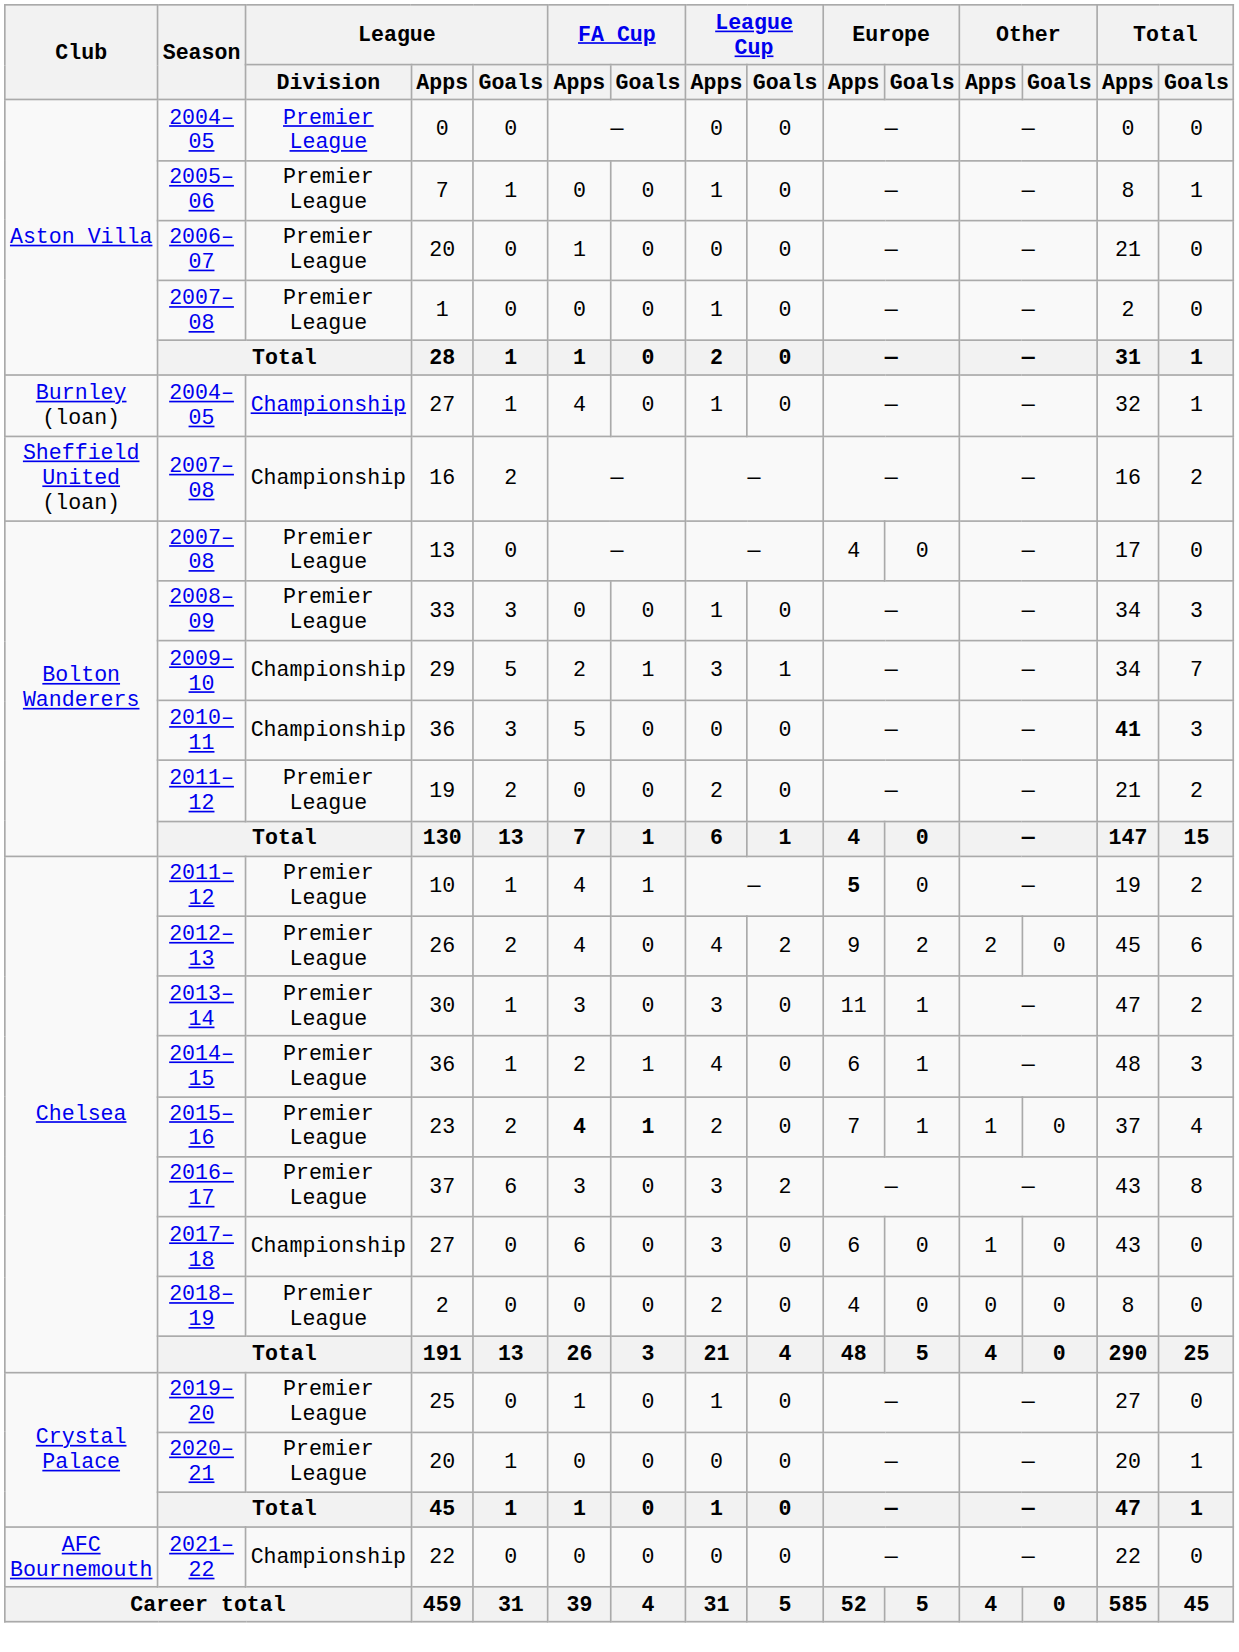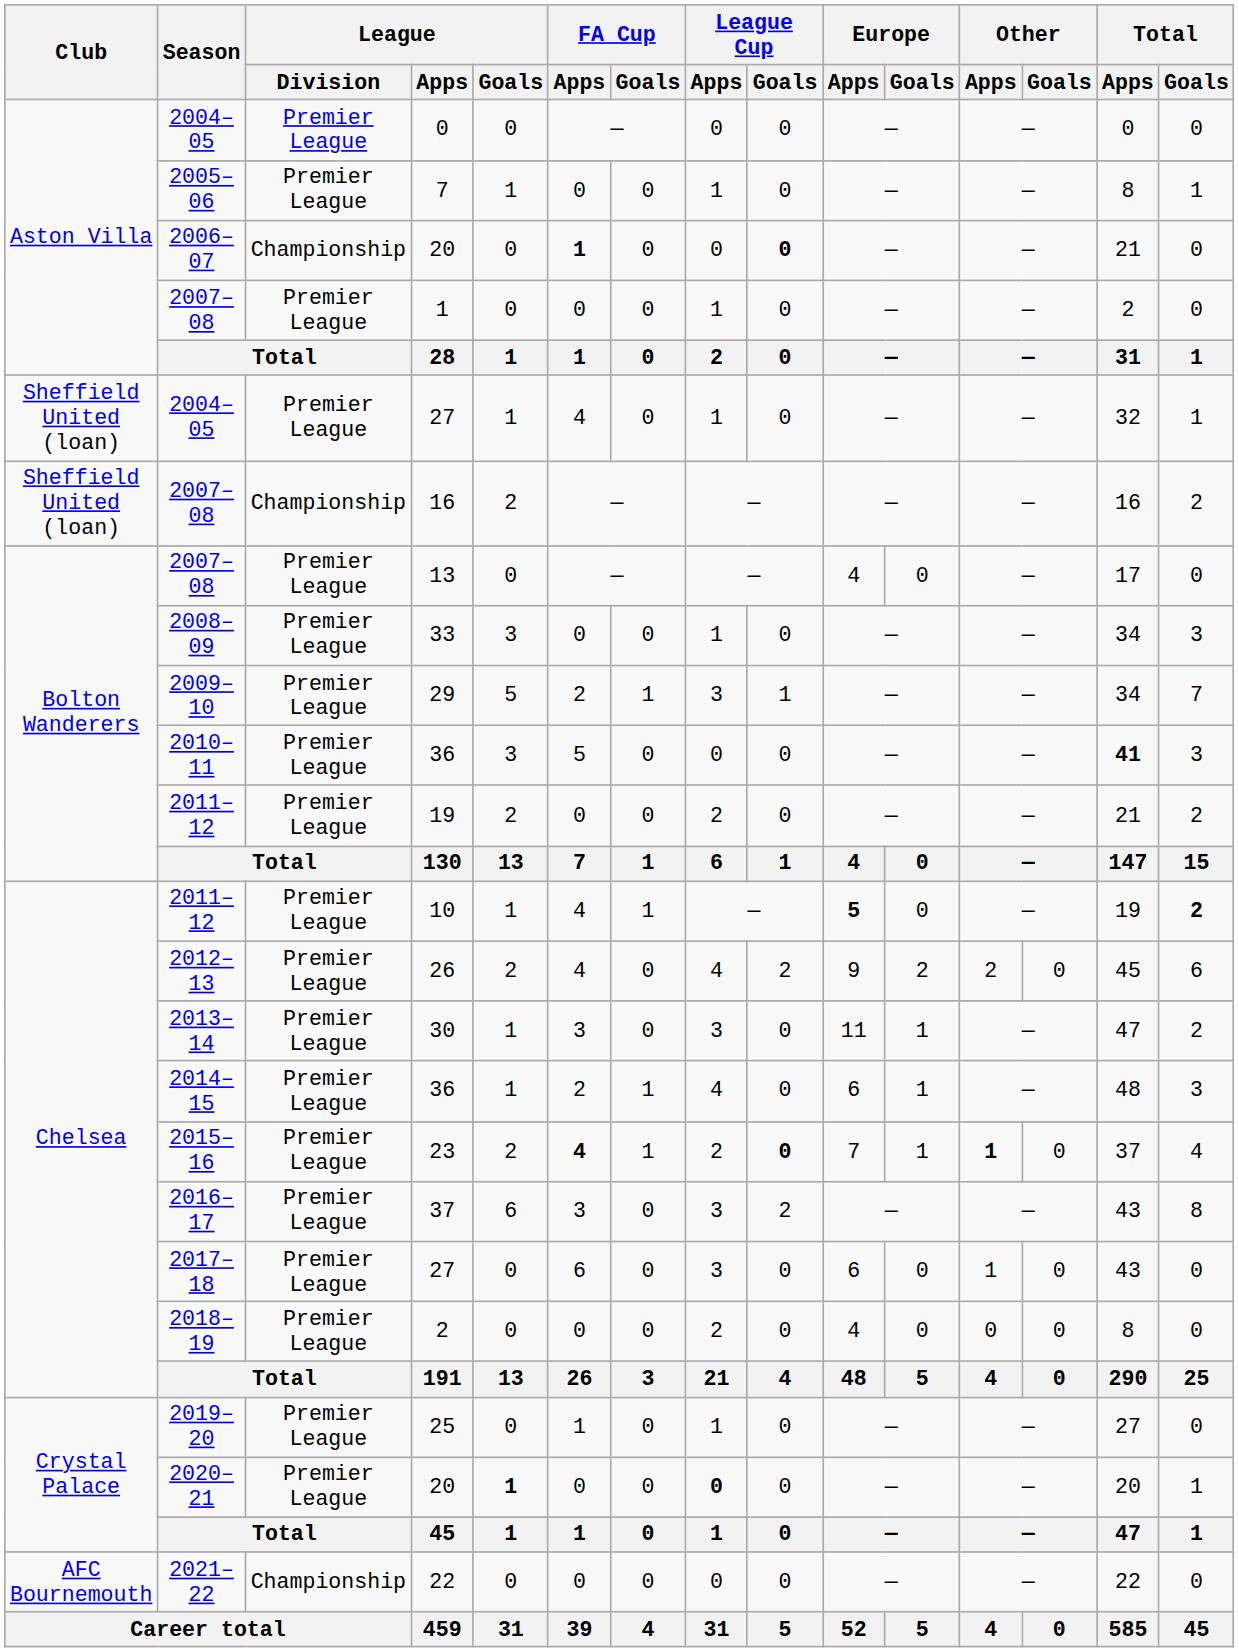2006–07 / 20 | League / Division: Premier League -> Championship
2006–07 / 20 | FA Cup / Apps: normal -> bold
2006–07 / 20 | League Cup / Goals: normal -> bold
2004–05 / 27 | Club: Burnley (loan) -> Sheffield United (loan)
2004–05 / 27 | League / Division: Championship -> Premier League
29 | League / Division: Championship -> Premier League
2010–11 / 36 | League / Division: Championship -> Premier League
10 | Total / Goals: normal -> bold
23 | FA Cup / Goals: bold -> normal
23 | League Cup / Goals: normal -> bold
23 | Other / Apps: normal -> bold
2017–18 / 27 | League / Division: Championship -> Premier League
2020–21 / 20 | League / Goals: normal -> bold
2020–21 / 20 | League Cup / Apps: normal -> bold
